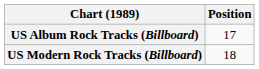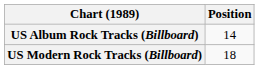US Album Rock Tracks (Billboard) | Position: 17 -> 14
